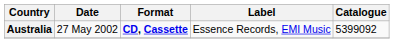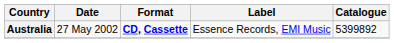Australia | Catalogue: 5399092 -> 5399892
